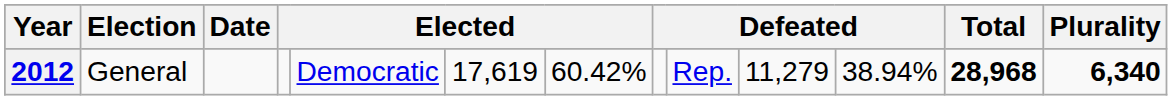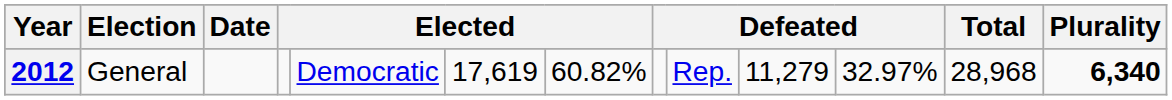2012 | column 7: 60.42% -> 60.82%
2012 | column 11: 38.94% -> 32.97%
2012 | Total: bold -> normal
